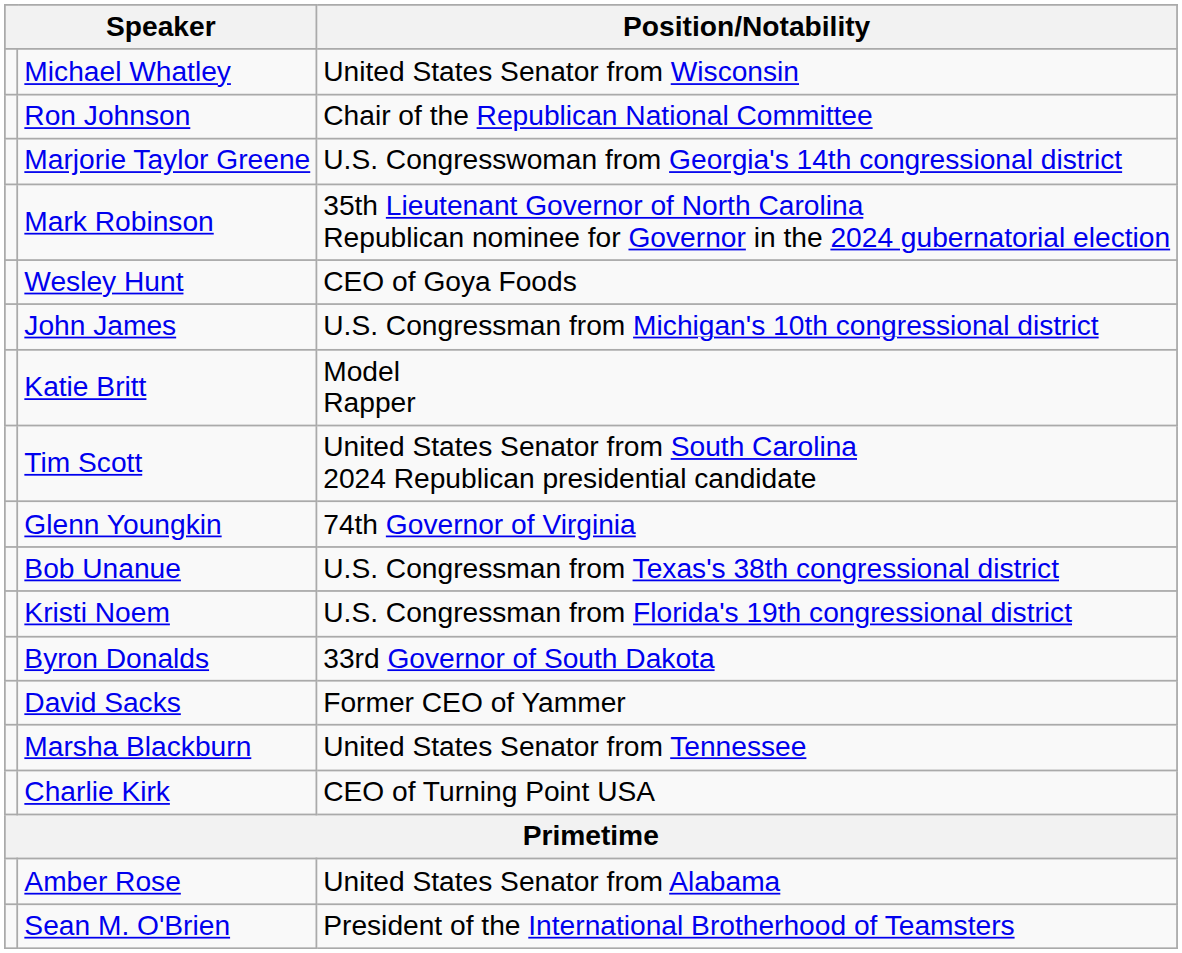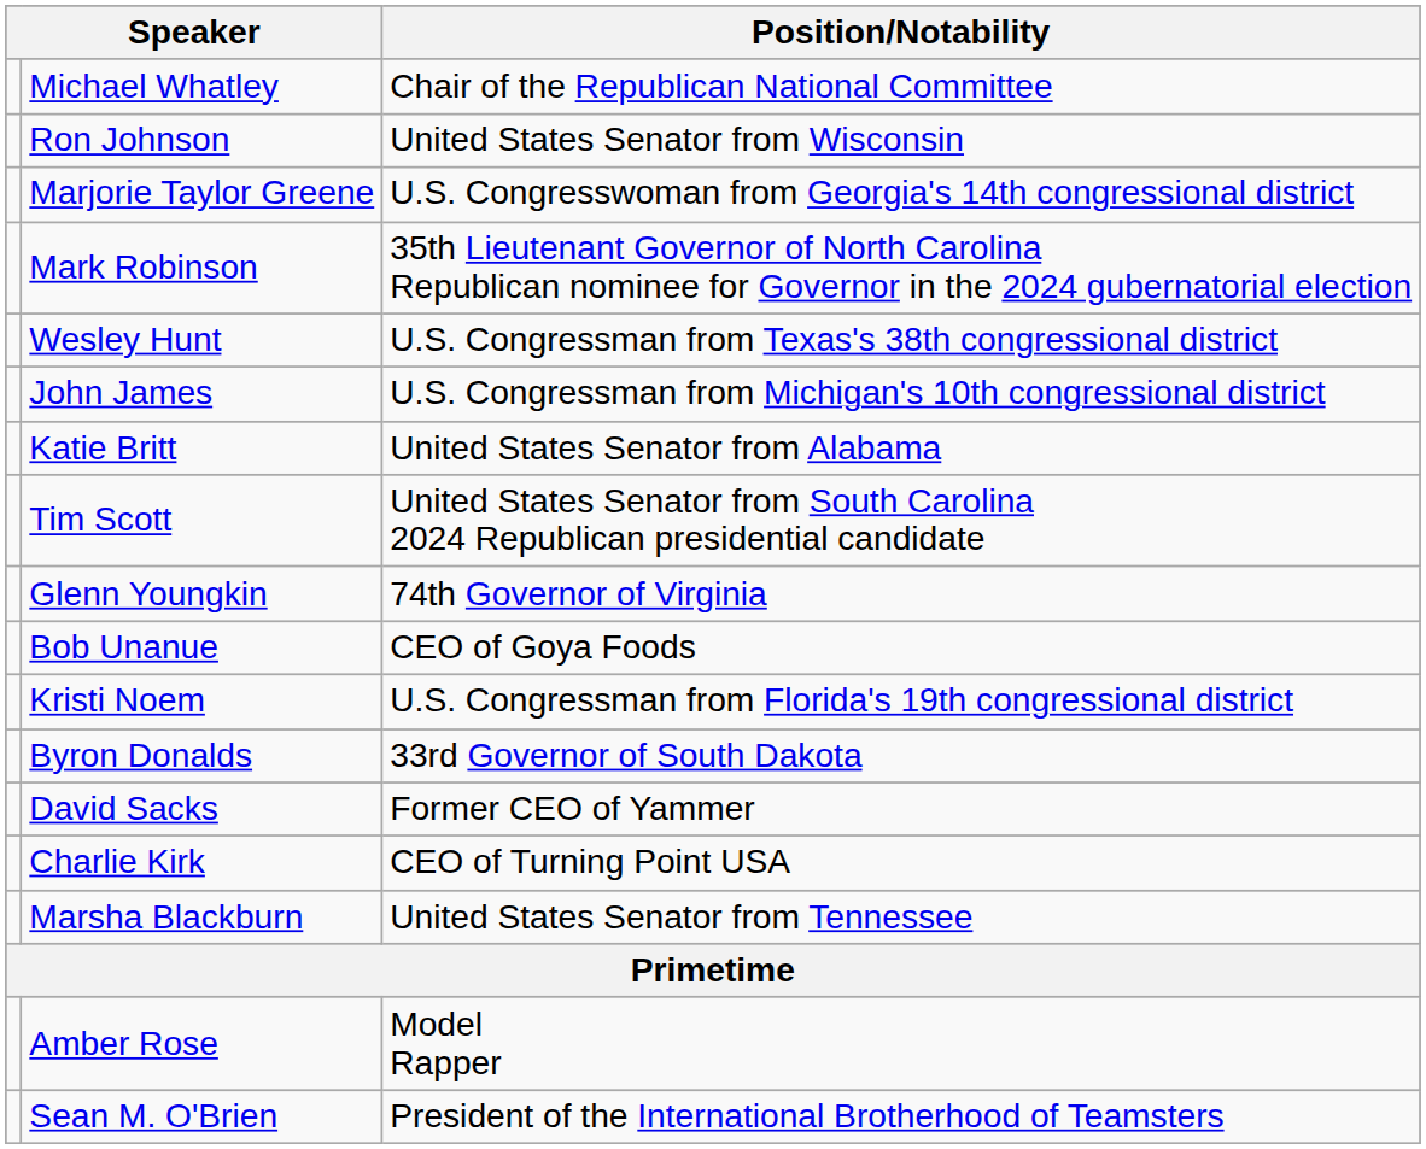Michael Whatley | Position/Notability: United States Senator from Wisconsin -> Chair of the Republican National Committee
Ron Johnson | Position/Notability: Chair of the Republican National Committee -> United States Senator from Wisconsin
Wesley Hunt | Position/Notability: CEO of Goya Foods -> U.S. Congressman from Texas's 38th congressional district
Katie Britt | Position/Notability: Model Rapper -> United States Senator from Alabama
Bob Unanue | Position/Notability: U.S. Congressman from Texas's 38th congressional district -> CEO of Goya Foods
rows swapped: Charlie Kirk <-> Marsha Blackburn
Amber Rose | Position/Notability: United States Senator from Alabama -> Model Rapper
